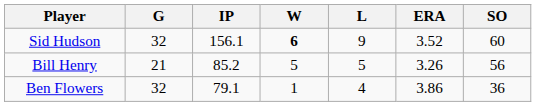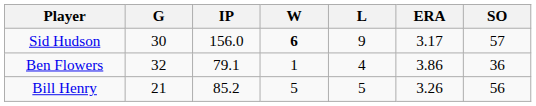Sid Hudson | G: 32 -> 30
Sid Hudson | IP: 156.1 -> 156.0
Sid Hudson | ERA: 3.52 -> 3.17
Sid Hudson | SO: 60 -> 57
rows swapped: Bill Henry <-> Ben Flowers
